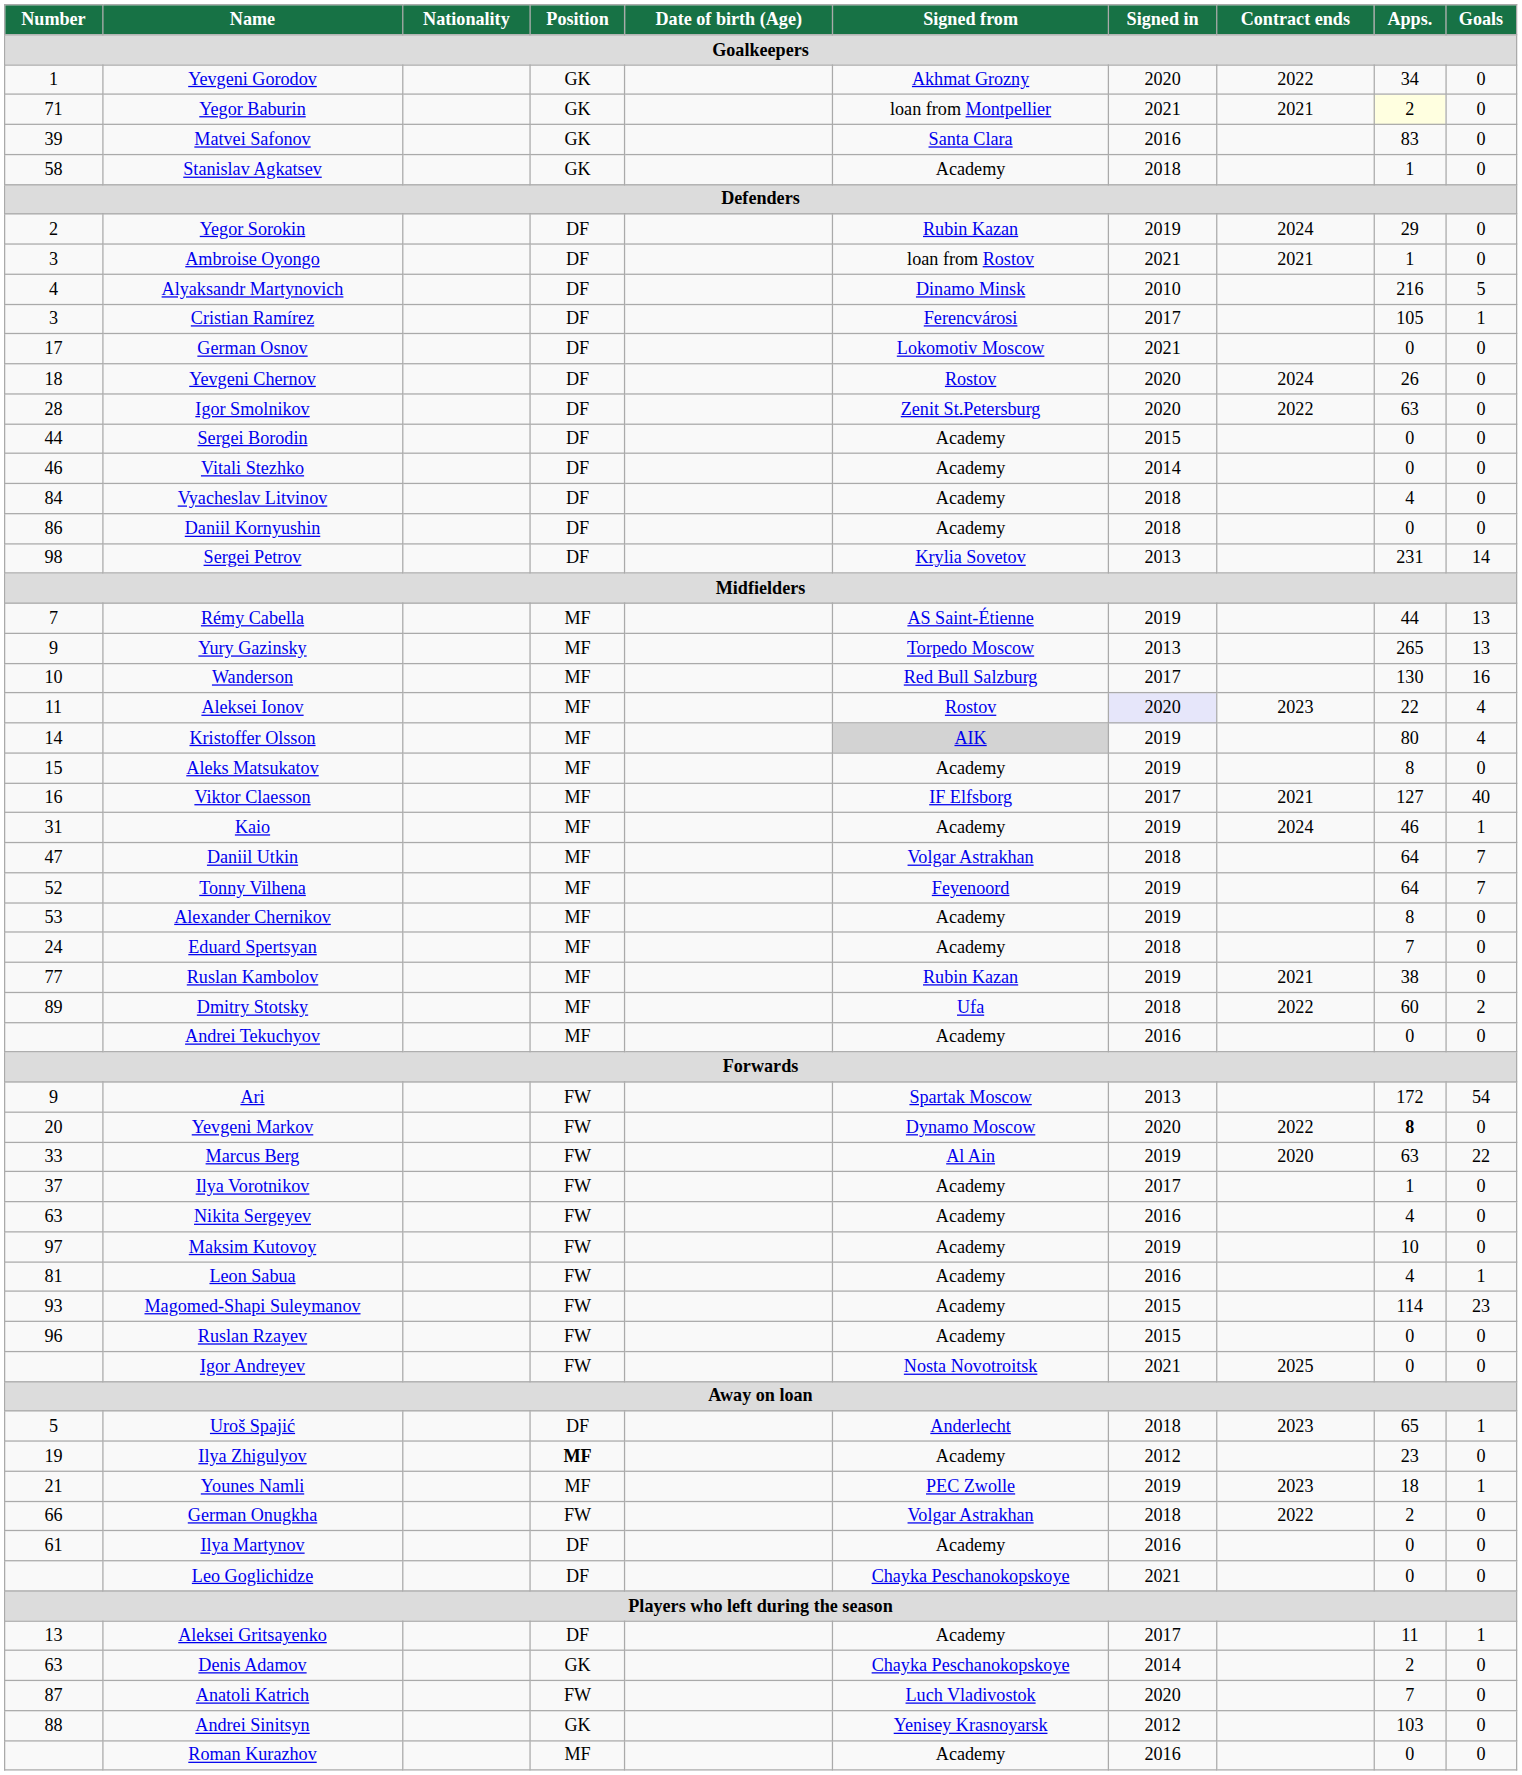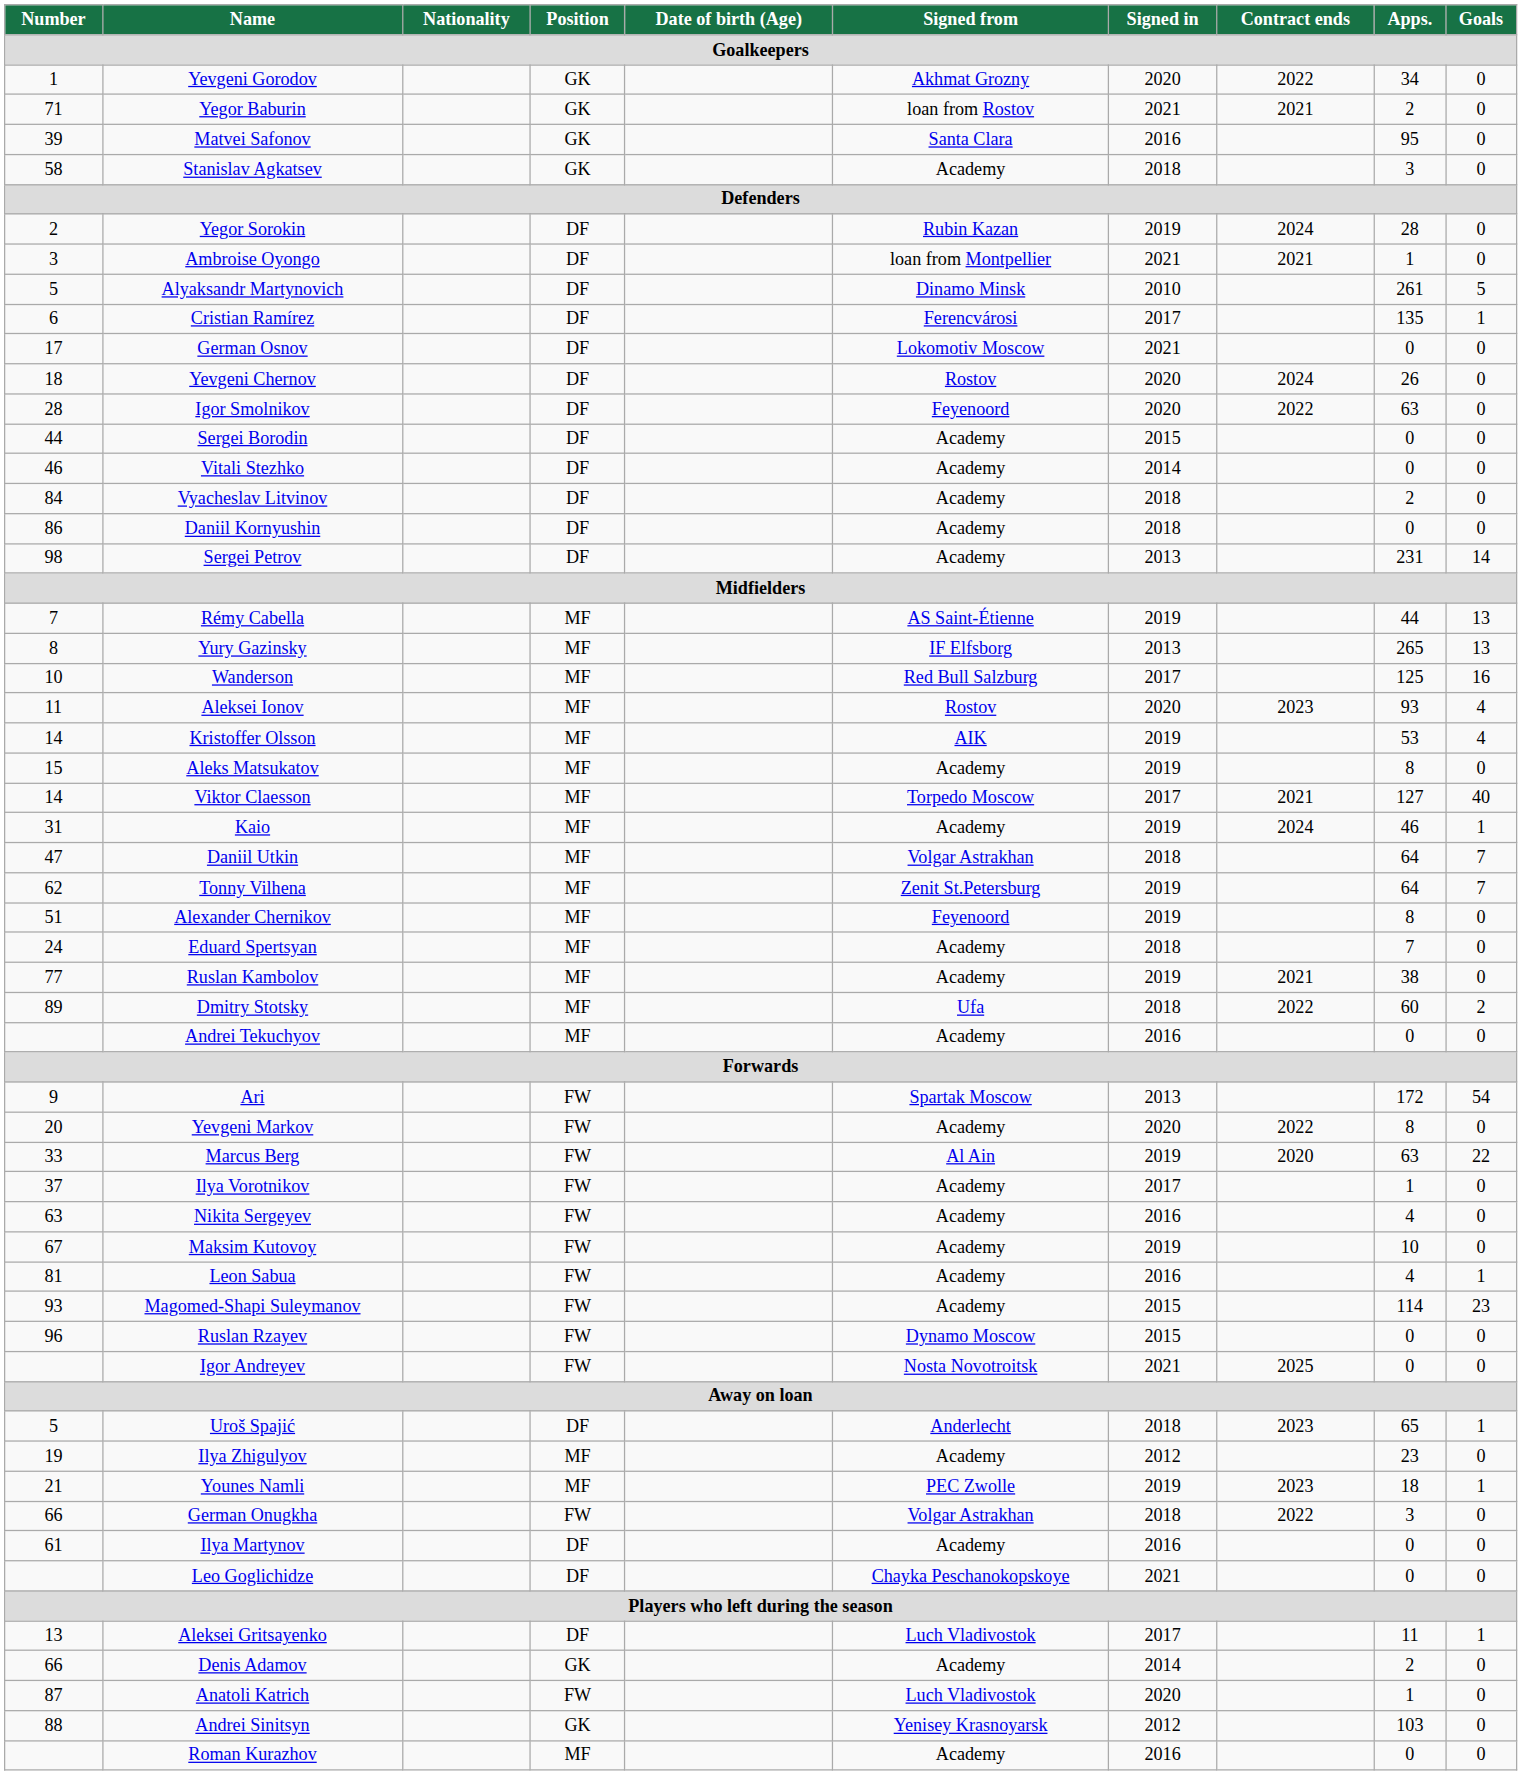Yegor Baburin | Signed from: loan from Montpellier -> loan from Rostov
Yegor Baburin | Apps.: lightyellow background -> no background
Matvei Safonov | Apps.: 83 -> 95
Stanislav Agkatsev | Apps.: 1 -> 3
Yegor Sorokin | Apps.: 29 -> 28
Ambroise Oyongo | Signed from: loan from Rostov -> loan from Montpellier
Alyaksandr Martynovich | Number: 4 -> 5
Alyaksandr Martynovich | Apps.: 216 -> 261
Cristian Ramírez | Number: 3 -> 6
Cristian Ramírez | Apps.: 105 -> 135
Igor Smolnikov | Signed from: Zenit St.Petersburg -> Feyenoord
Vyacheslav Litvinov | Apps.: 4 -> 2
Sergei Petrov | Signed from: Krylia Sovetov -> Academy
Yury Gazinsky | Number: 9 -> 8
Yury Gazinsky | Signed from: Torpedo Moscow -> IF Elfsborg
Wanderson | Apps.: 130 -> 125
Aleksei Ionov | Signed in: lavender background -> no background
Aleksei Ionov | Apps.: 22 -> 93
Kristoffer Olsson | Signed from: lightgrey background -> no background
Kristoffer Olsson | Apps.: 80 -> 53
Viktor Claesson | Number: 16 -> 14
Viktor Claesson | Signed from: IF Elfsborg -> Torpedo Moscow
Tonny Vilhena | Number: 52 -> 62
Tonny Vilhena | Signed from: Feyenoord -> Zenit St.Petersburg
Alexander Chernikov | Number: 53 -> 51
Alexander Chernikov | Signed from: Academy -> Feyenoord
Ruslan Kambolov | Signed from: Rubin Kazan -> Academy
Yevgeni Markov | Signed from: Dynamo Moscow -> Academy
Yevgeni Markov | Apps.: bold -> normal
Maksim Kutovoy | Number: 97 -> 67
Ruslan Rzayev | Signed from: Academy -> Dynamo Moscow
Ilya Zhigulyov | Position: bold -> normal
German Onugkha | Apps.: 2 -> 3
Aleksei Gritsayenko | Signed from: Academy -> Luch Vladivostok
Denis Adamov | Number: 63 -> 66
Denis Adamov | Signed from: Chayka Peschanokopskoye -> Academy
Anatoli Katrich | Apps.: 7 -> 1
